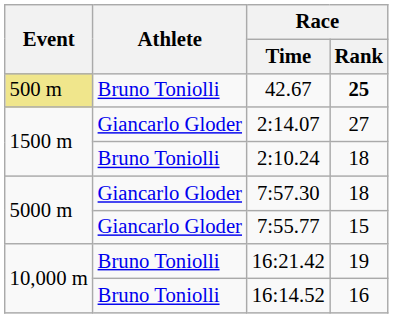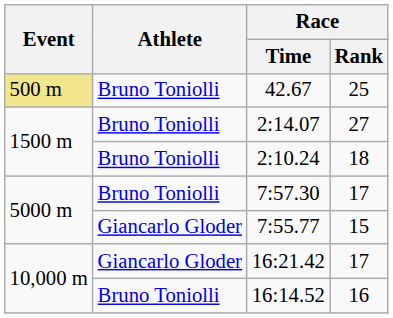42.67 | Race / Rank: bold -> normal
2:14.07 | Athlete: Giancarlo Gloder -> Bruno Toniolli
7:57.30 | Athlete: Giancarlo Gloder -> Bruno Toniolli
7:57.30 | Race / Rank: 18 -> 17
16:21.42 | Athlete: Bruno Toniolli -> Giancarlo Gloder
16:21.42 | Race / Rank: 19 -> 17
